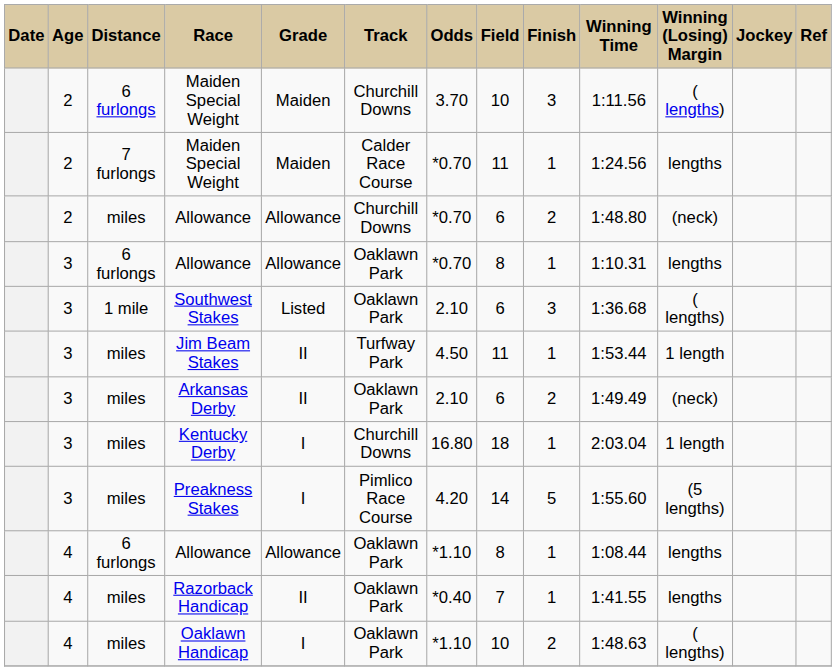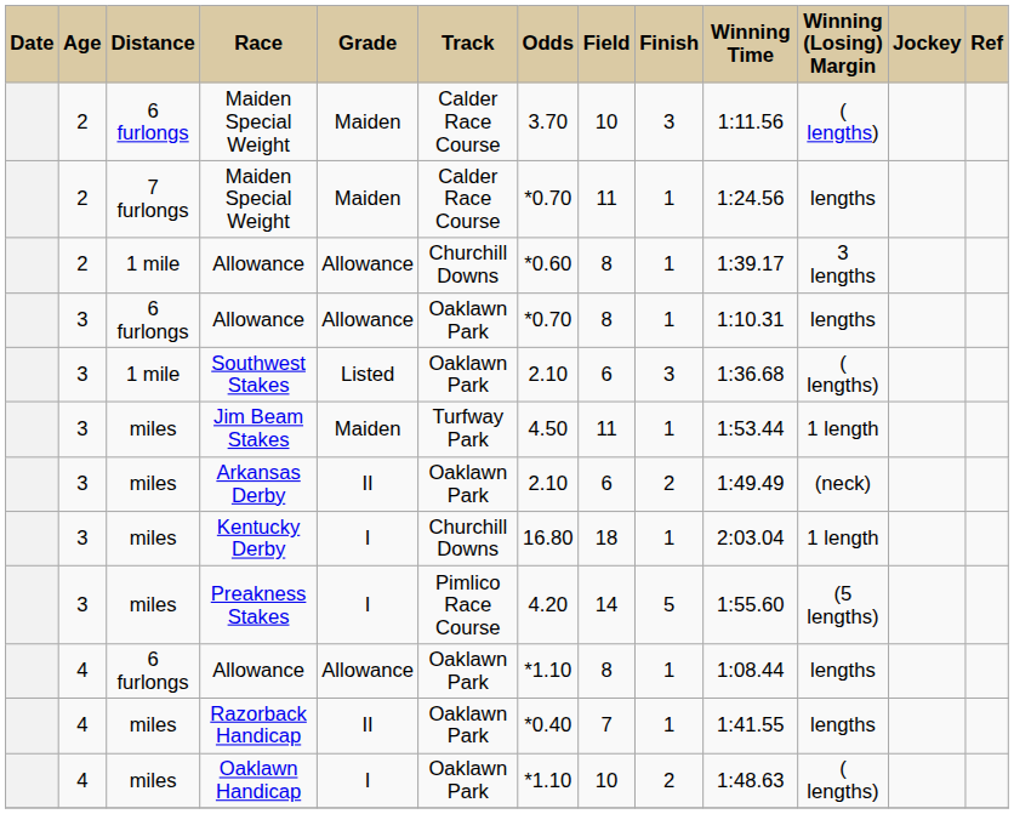6 furlongs / Maiden Special Weight | Track: Churchill Downs -> Calder Race Course
- row: 2 | miles | Allowance | Allowance | Churchill Downs | *0.70 | 6 | 2 | 1:48.80 | (neck)
+ row: 2 | 1 mile | Allowance | Allowance | Churchill Downs | *0.60 | 8 | 1 | 1:39.17 | 3 lengths
Jim Beam Stakes | Grade: II -> Maiden
